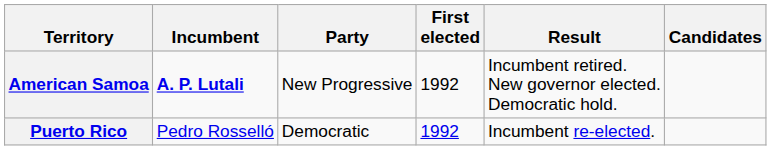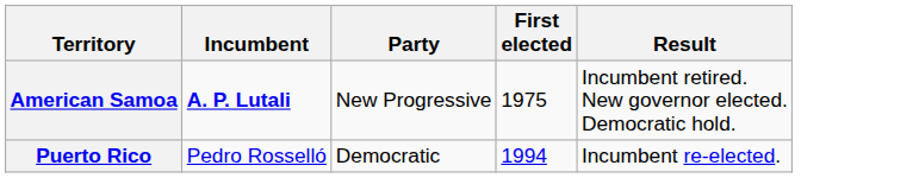- column: Candidates
American Samoa | First elected: 1992 -> 1975
Puerto Rico | First elected: 1992 -> 1994
